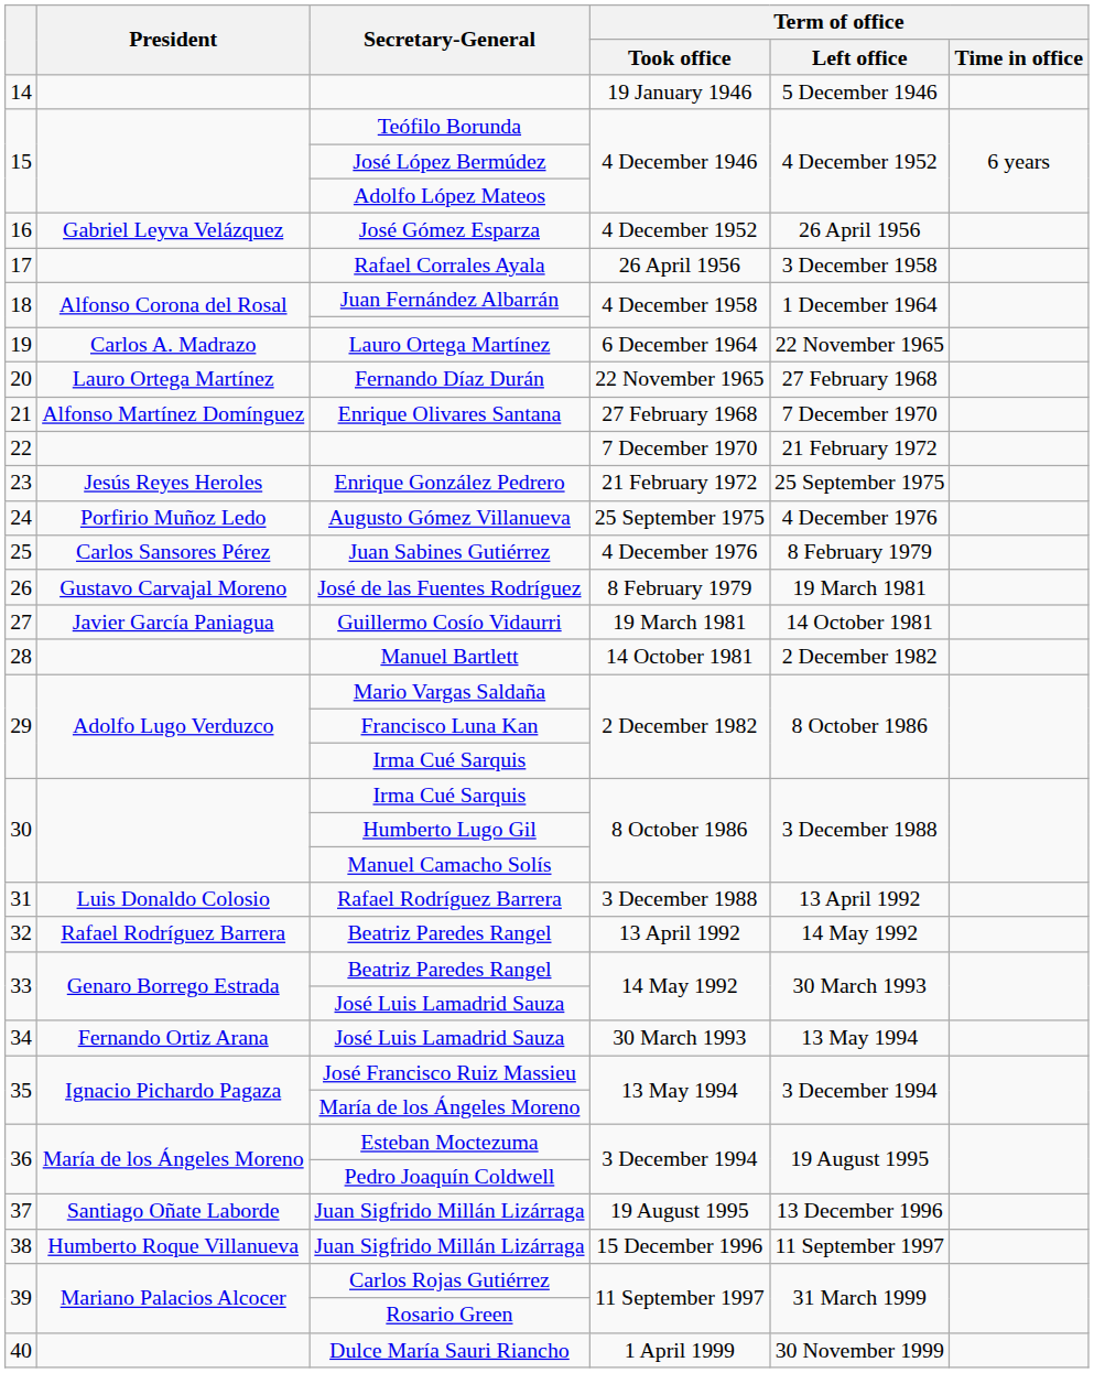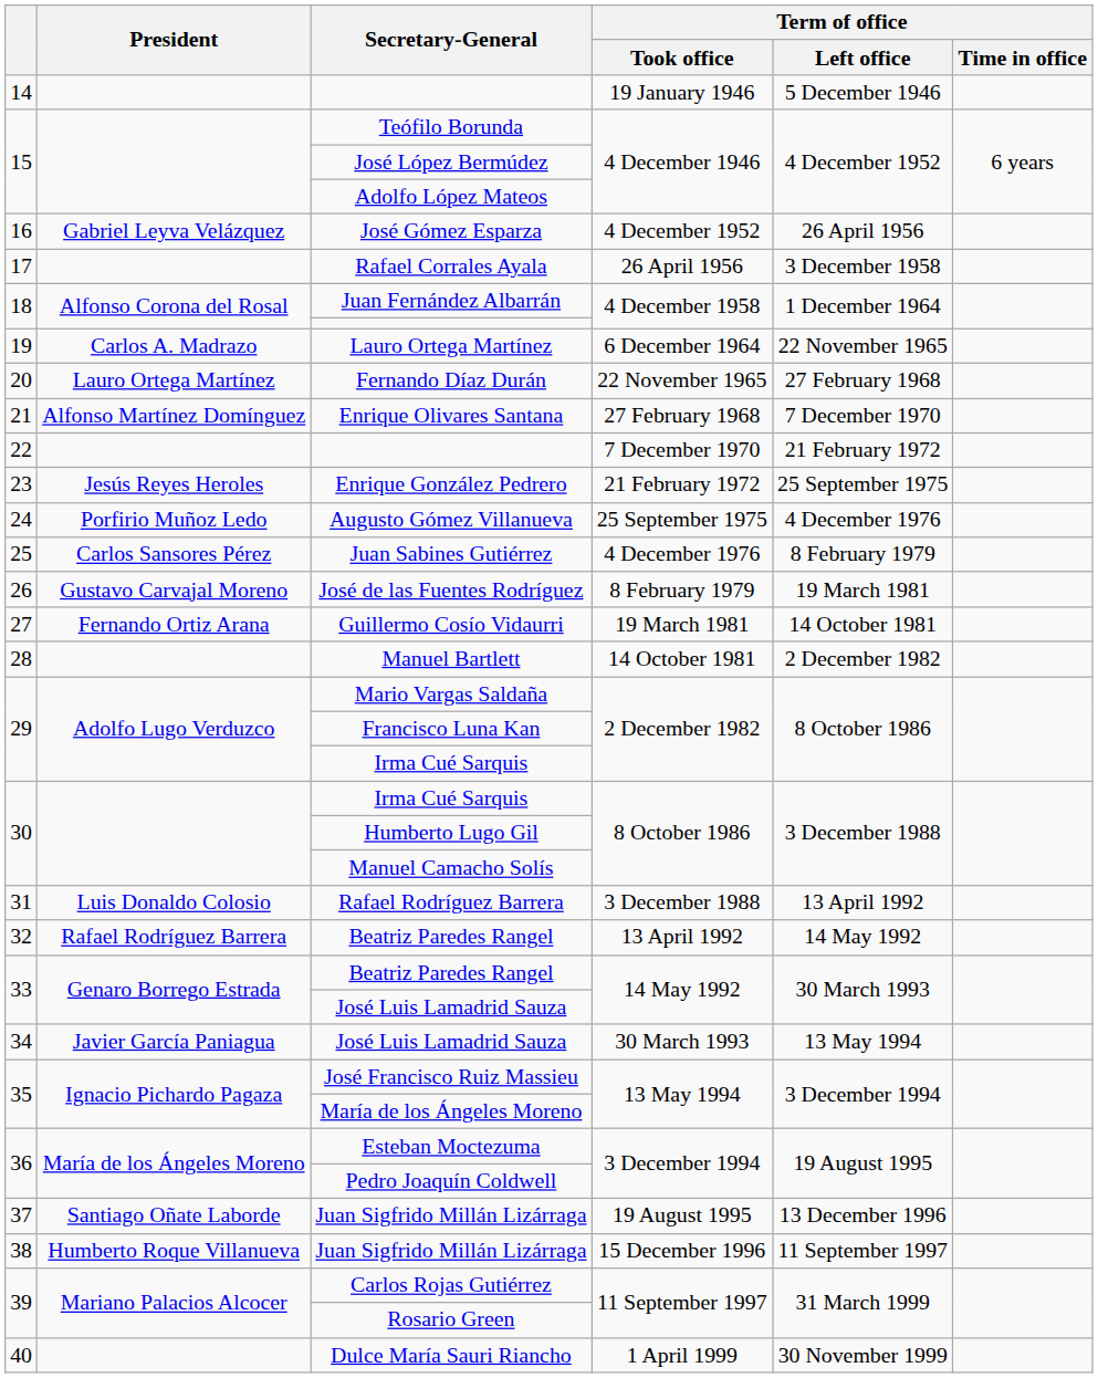Guillermo Cosío Vidaurri | President: Javier García Paniagua -> Fernando Ortiz Arana
34 / José Luis Lamadrid Sauza | President: Fernando Ortiz Arana -> Javier García Paniagua
